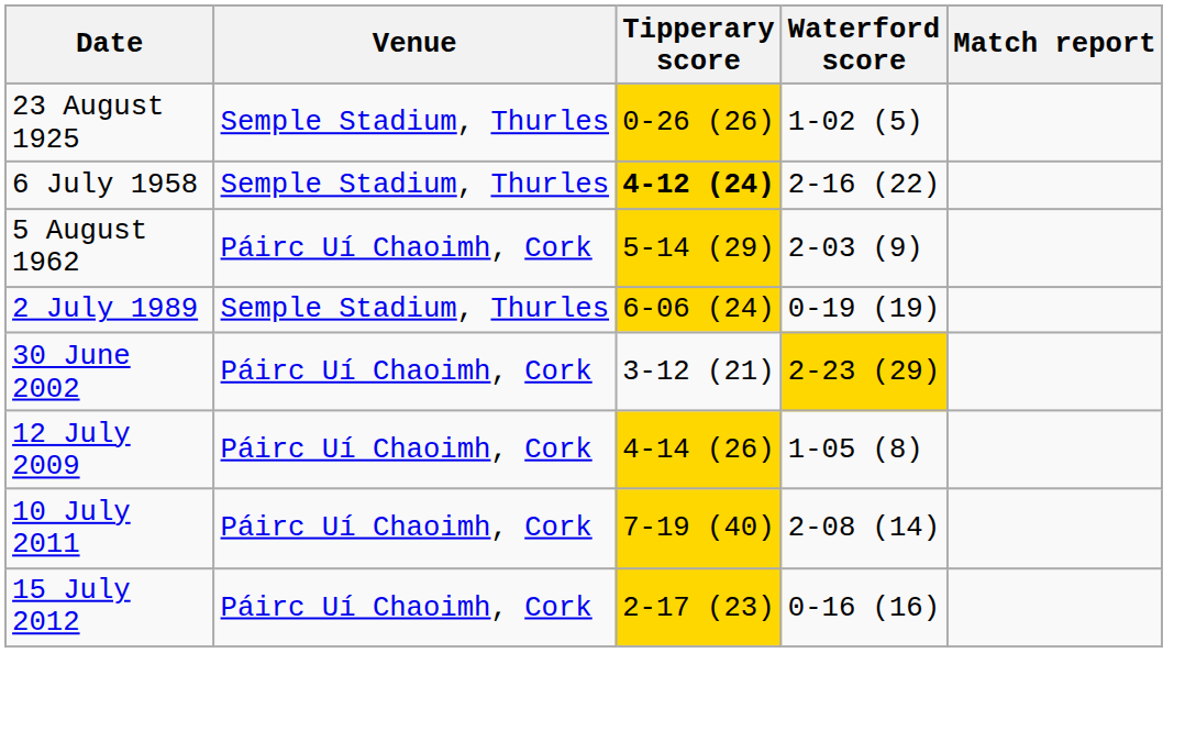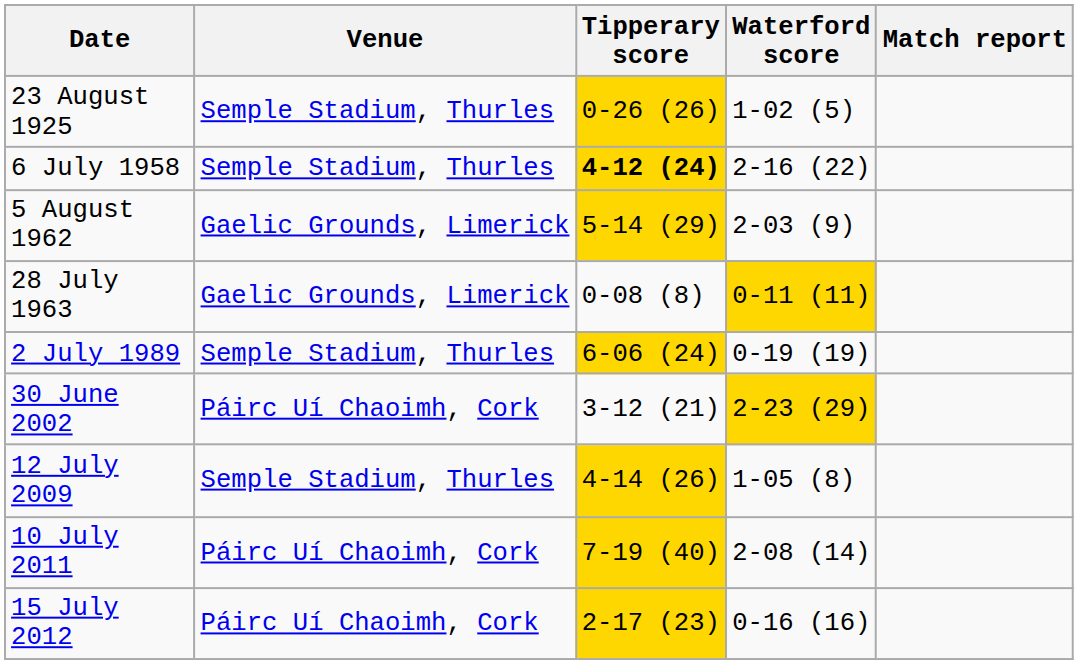5 August 1962 | Venue: Páirc Uí Chaoimh, Cork -> Gaelic Grounds, Limerick
+ row: 28 July 1963 | Gaelic Grounds, Limerick | 0-08 (8) | 0-11 (11)
12 July 2009 | Venue: Páirc Uí Chaoimh, Cork -> Semple Stadium, Thurles
